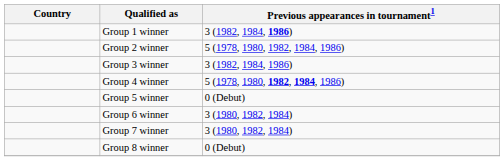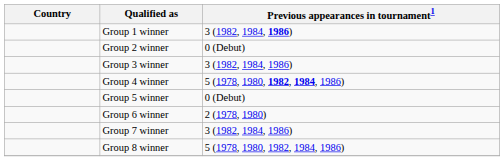Group 2 winner | Previous appearances in tournament1: 5 (1978, 1980, 1982, 1984, 1986) -> 0 (Debut)
Group 6 winner | Previous appearances in tournament1: 3 (1980, 1982, 1984) -> 2 (1978, 1980)
Group 7 winner | Previous appearances in tournament1: 3 (1980, 1982, 1984) -> 3 (1982, 1984, 1986)
Group 8 winner | Previous appearances in tournament1: 0 (Debut) -> 5 (1978, 1980, 1982, 1984, 1986)
